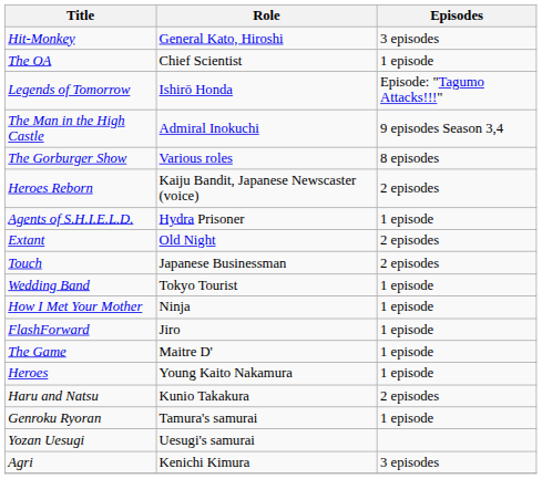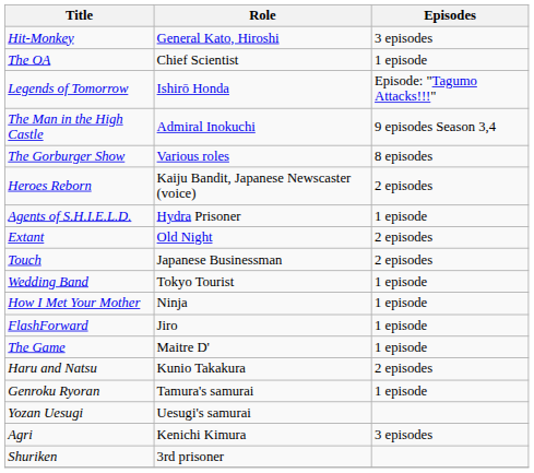- row: Heroes | Young Kaito Nakamura | 1 episode
+ row: Shuriken | 3rd prisoner
